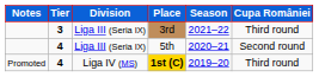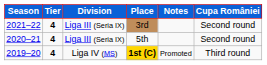columns swapped: Season <-> Notes
3rd | Tier: 3 -> 4
3rd | Cupa României: Third round -> Second round
